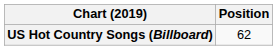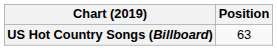US Hot Country Songs (Billboard) | Position: 62 -> 63
